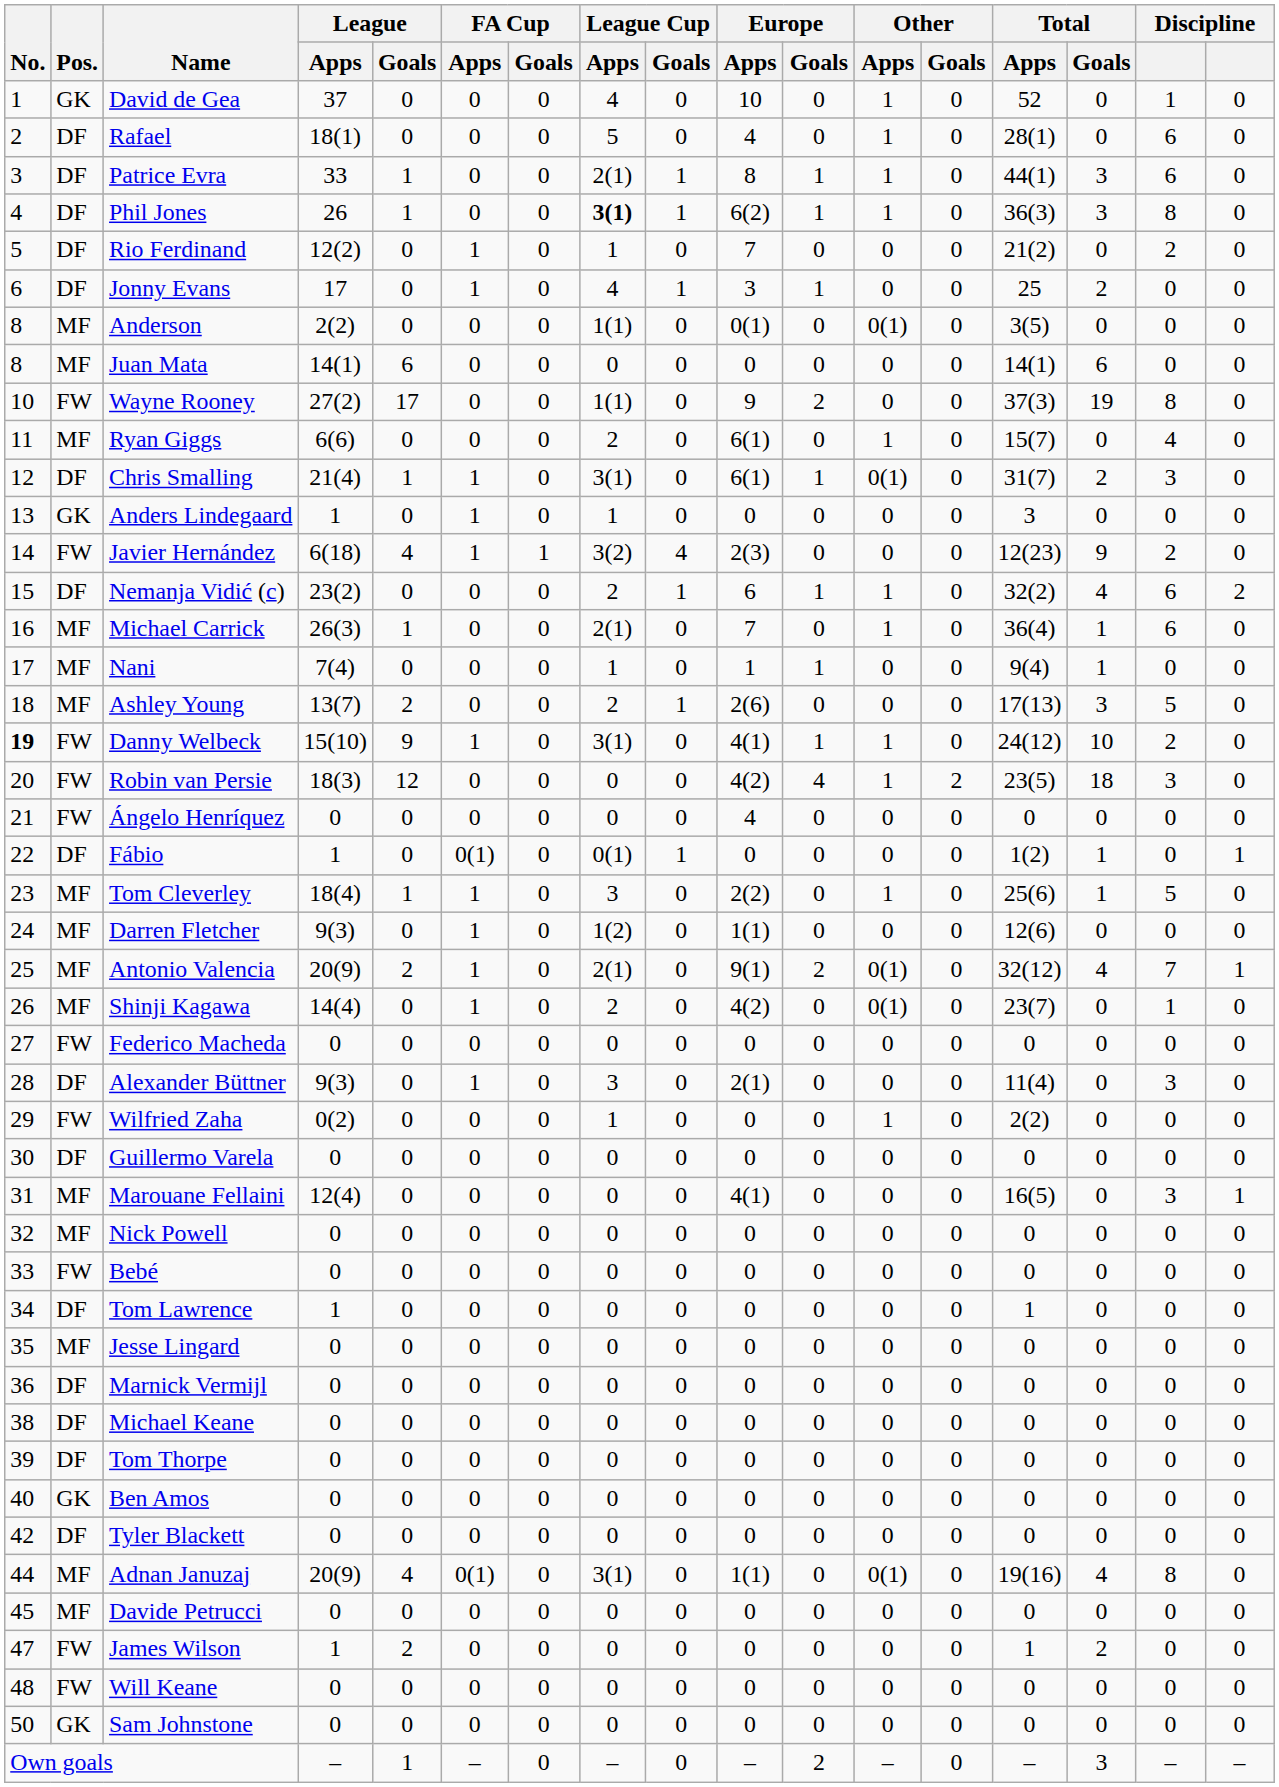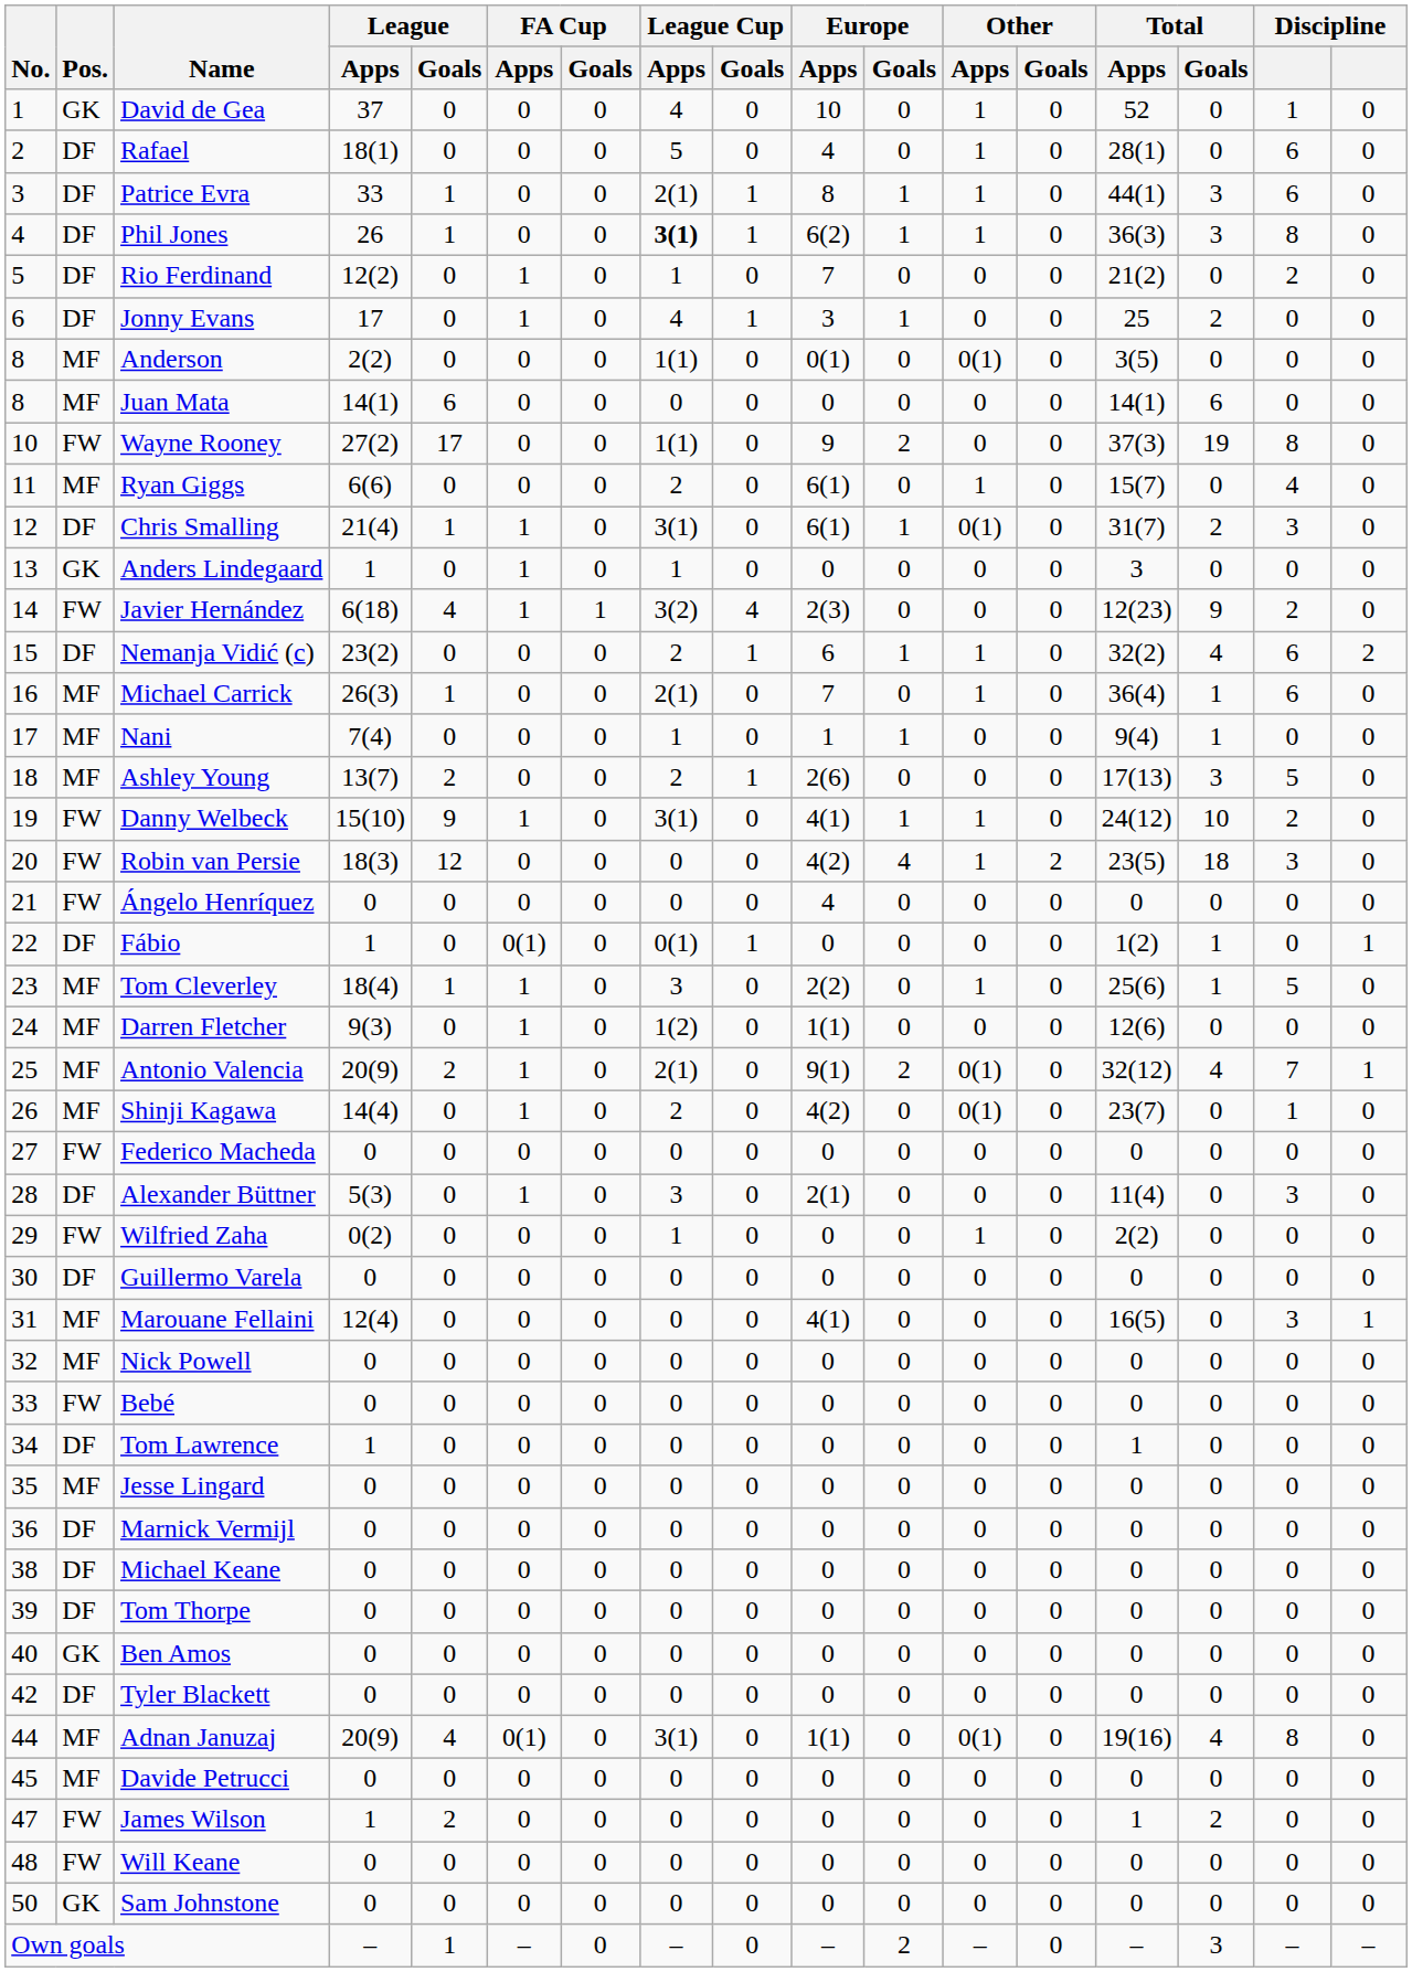Danny Welbeck | No.: bold -> normal
Alexander Büttner | League / Apps: 9(3) -> 5(3)
